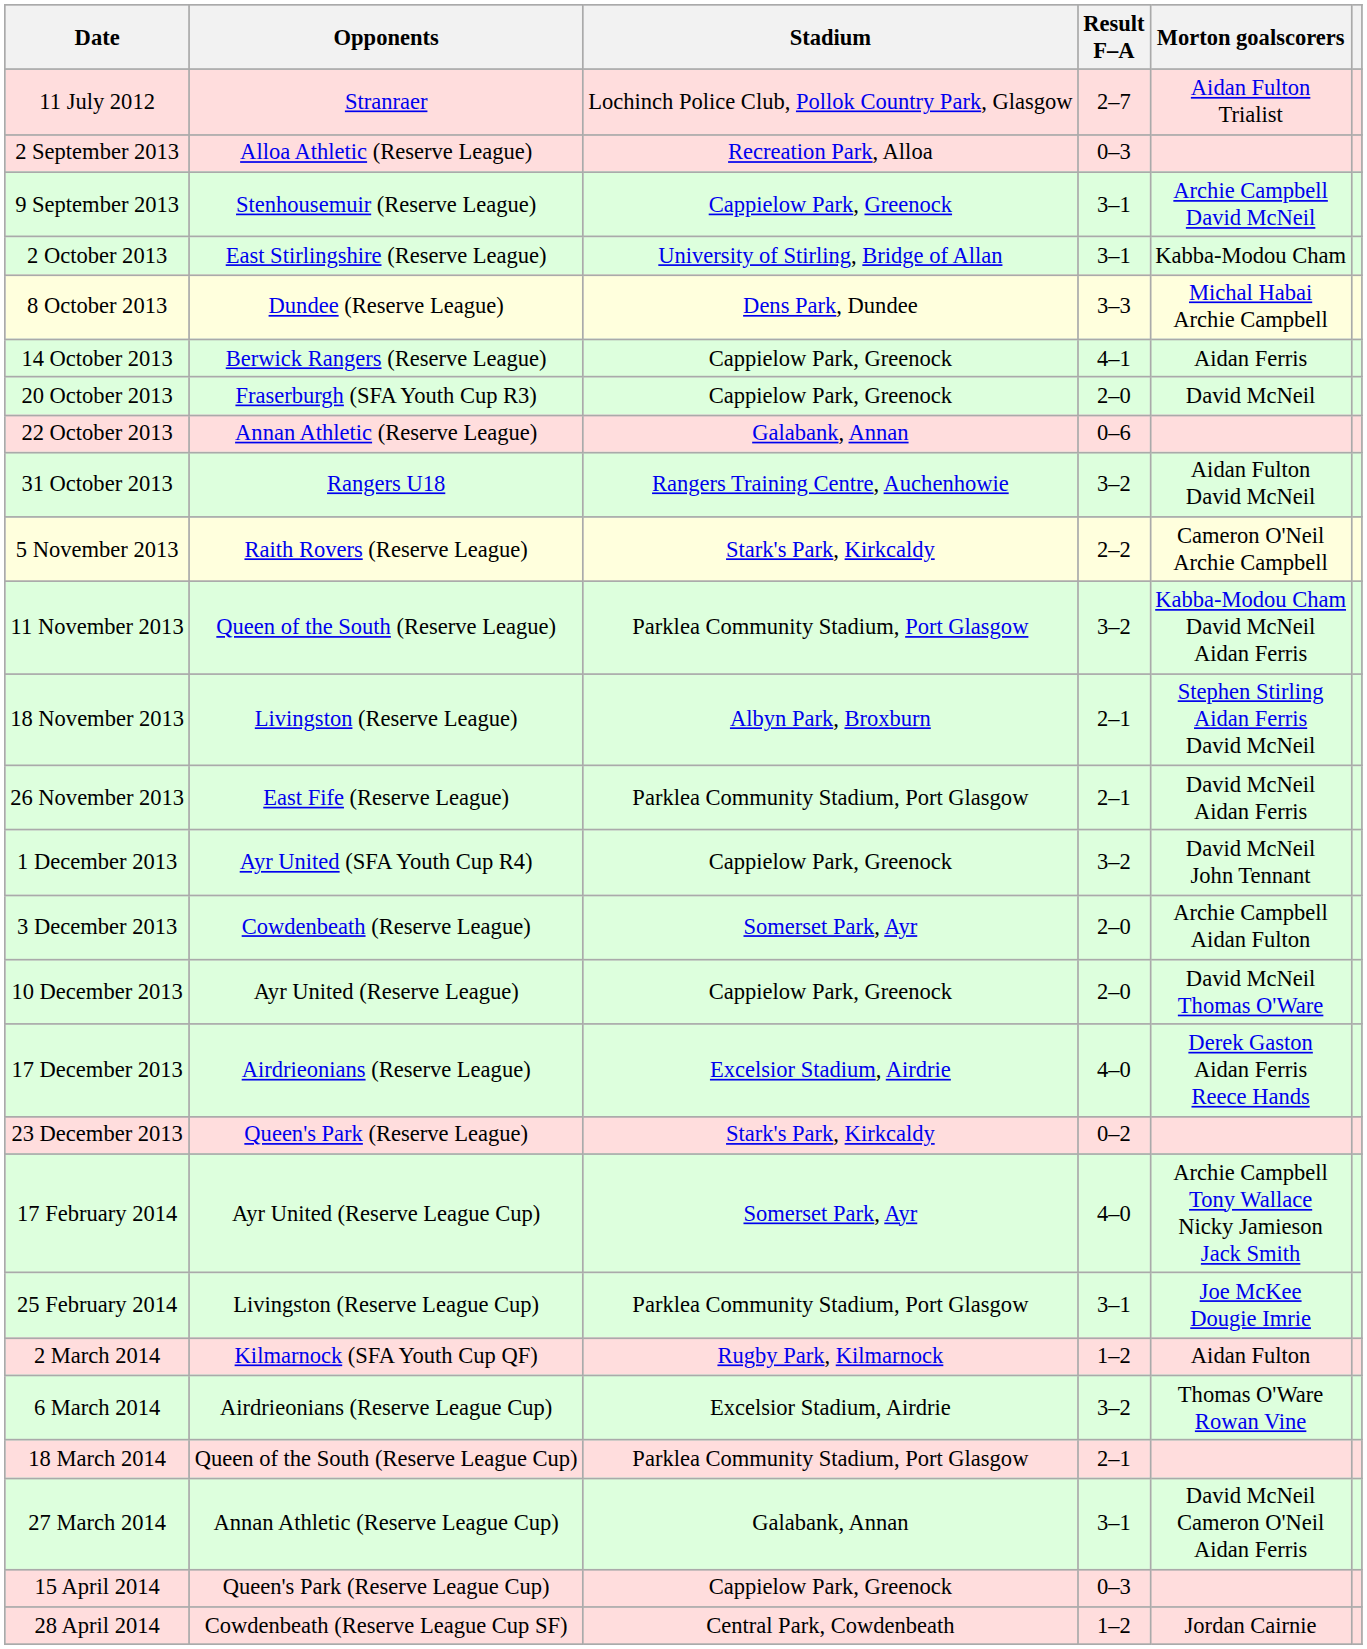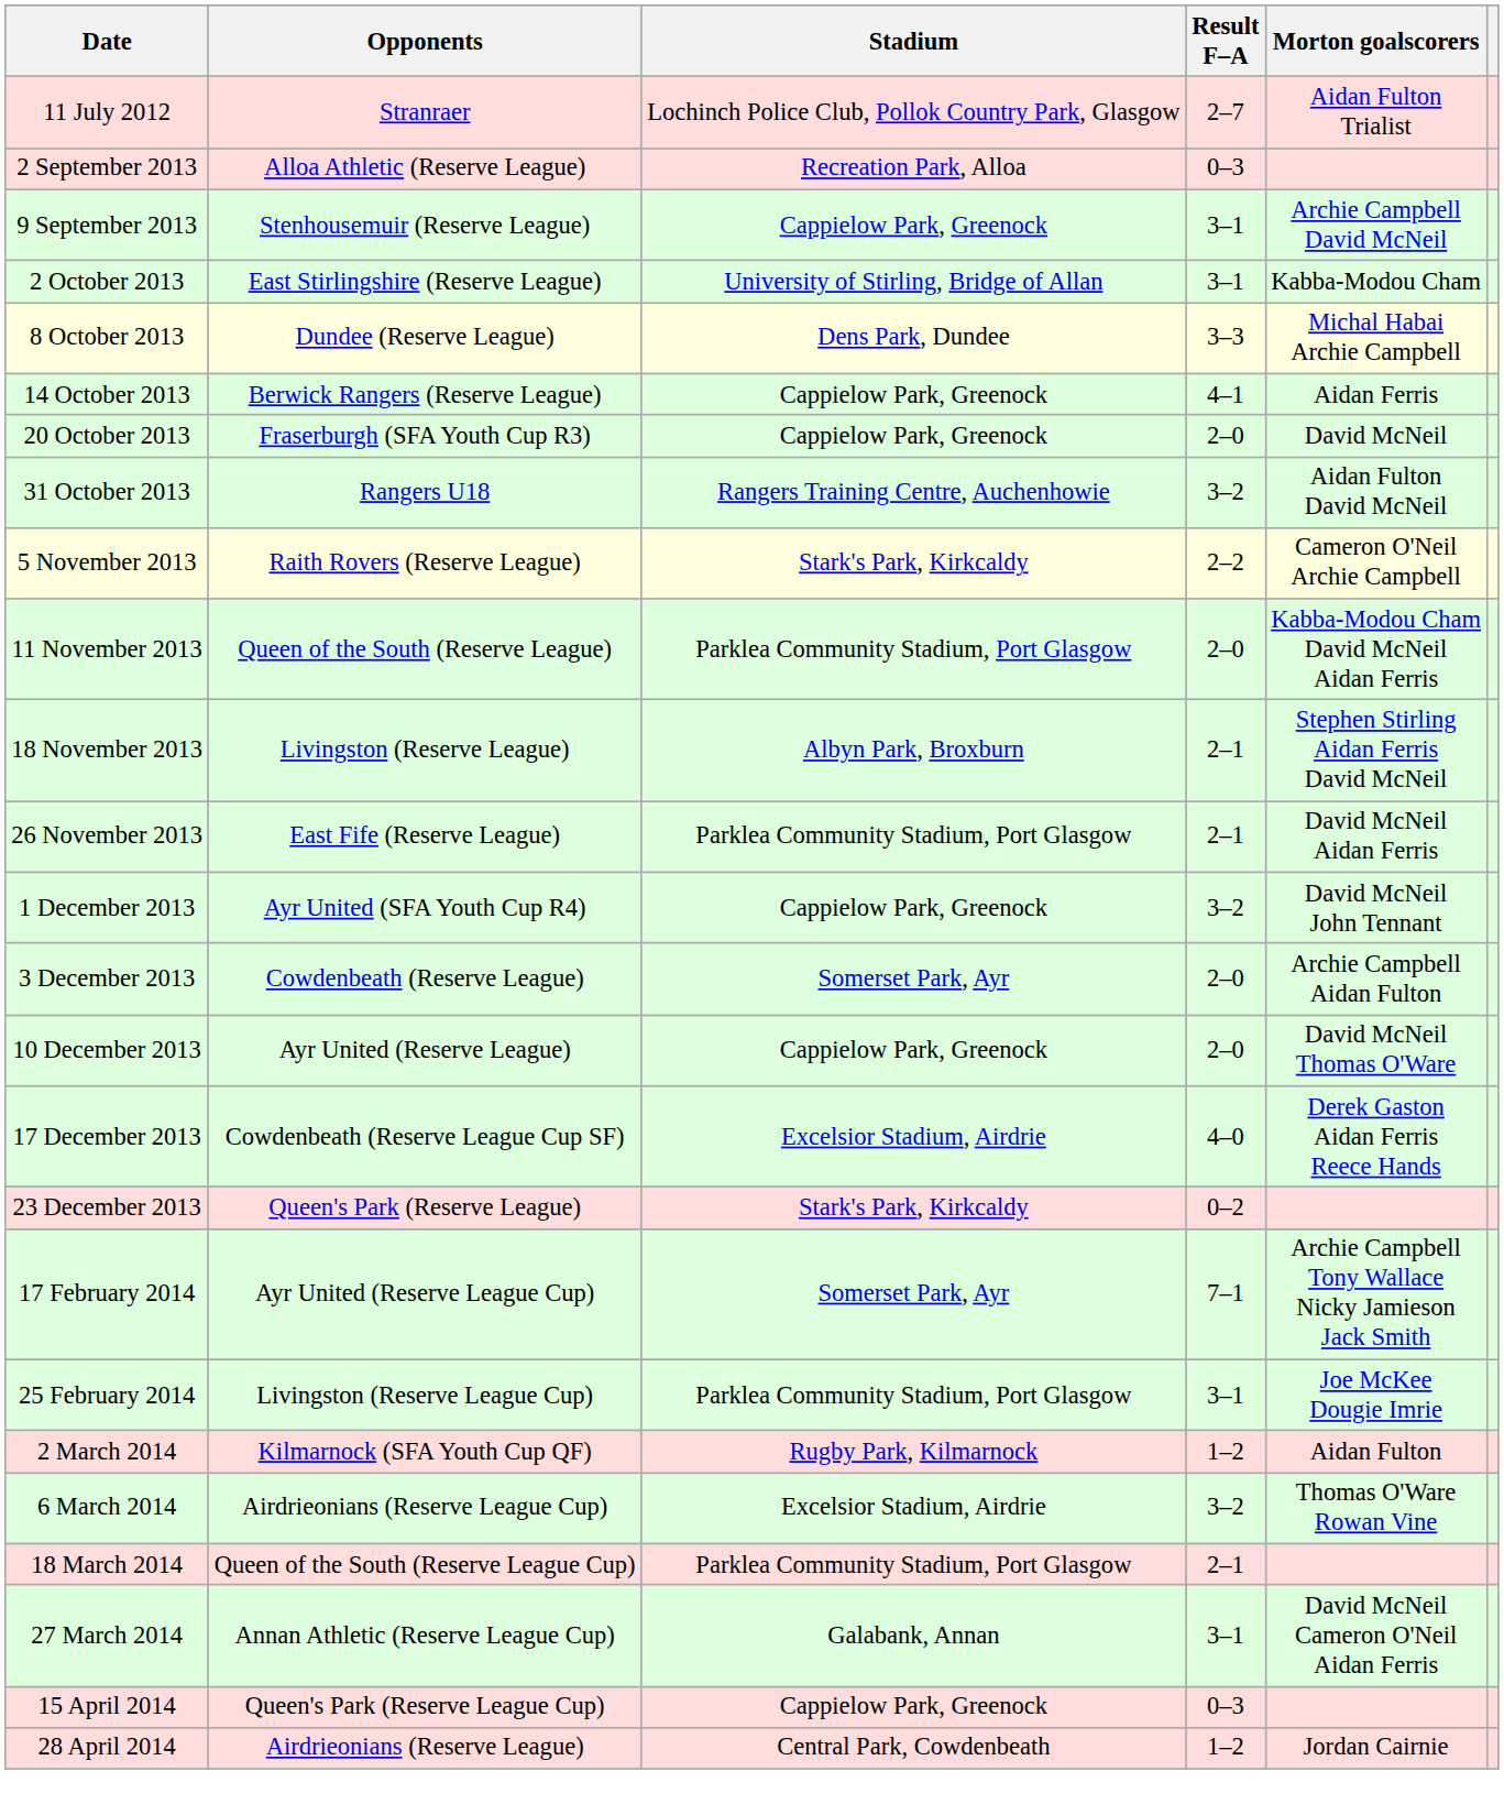- row: 22 October 2013 | Annan Athletic (Reserve League) | Galabank, Annan | 0–6
11 November 2013 | Result F–A: 3–2 -> 2–0
17 December 2013 | Opponents: Airdrieonians (Reserve League) -> Cowdenbeath (Reserve League Cup SF)
17 February 2014 | Result F–A: 4–0 -> 7–1
28 April 2014 | Opponents: Cowdenbeath (Reserve League Cup SF) -> Airdrieonians (Reserve League)
